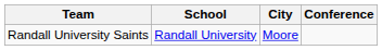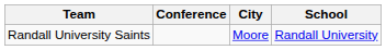columns swapped: School <-> Conference
